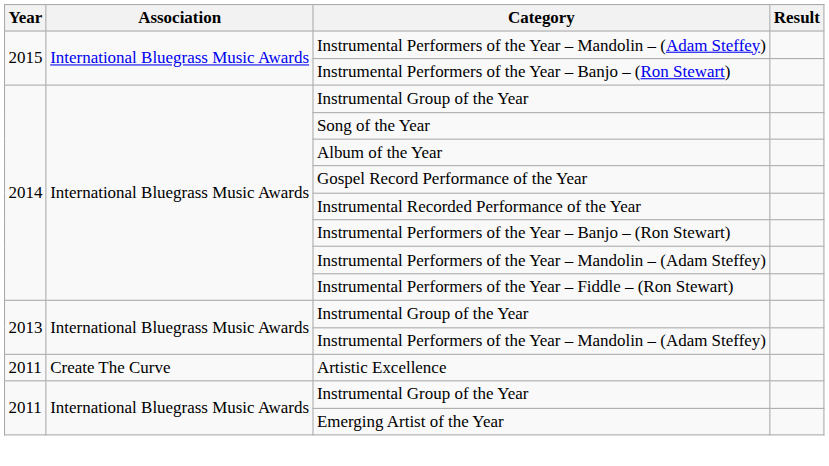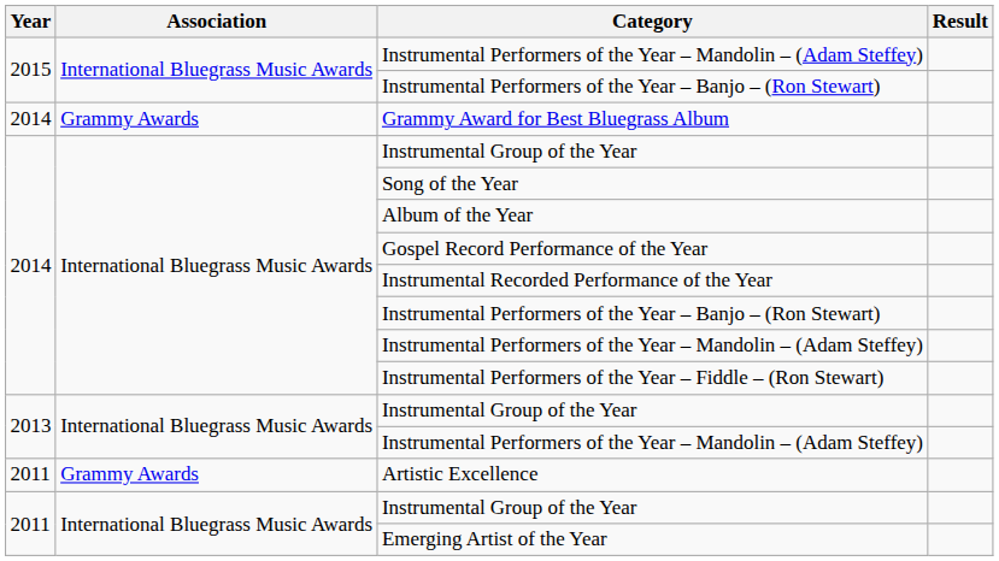+ row: 2014 | Grammy Awards | Grammy Award for Best Bluegrass Album
Artistic Excellence | Association: Create The Curve -> Grammy Awards
